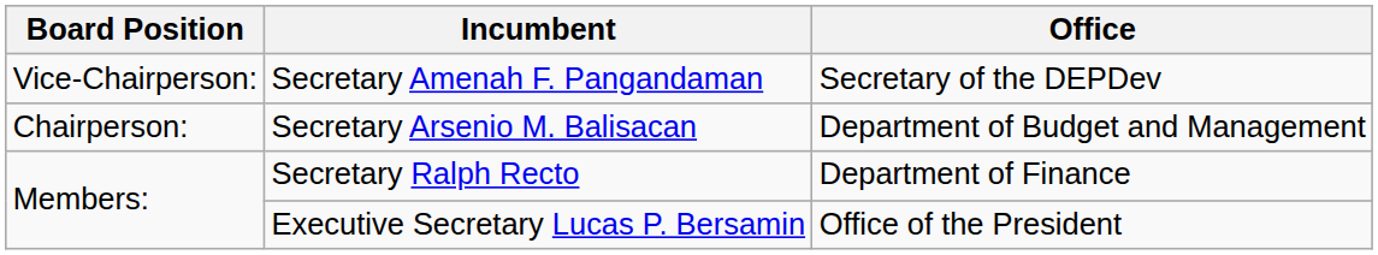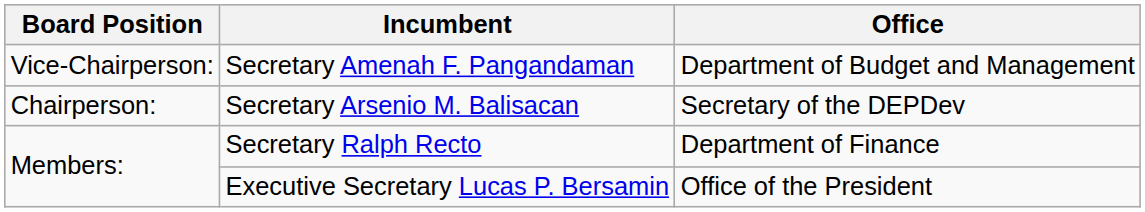Secretary Amenah F. Pangandaman | Office: Secretary of the DEPDev -> Department of Budget and Management
Secretary Arsenio M. Balisacan | Office: Department of Budget and Management -> Secretary of the DEPDev
